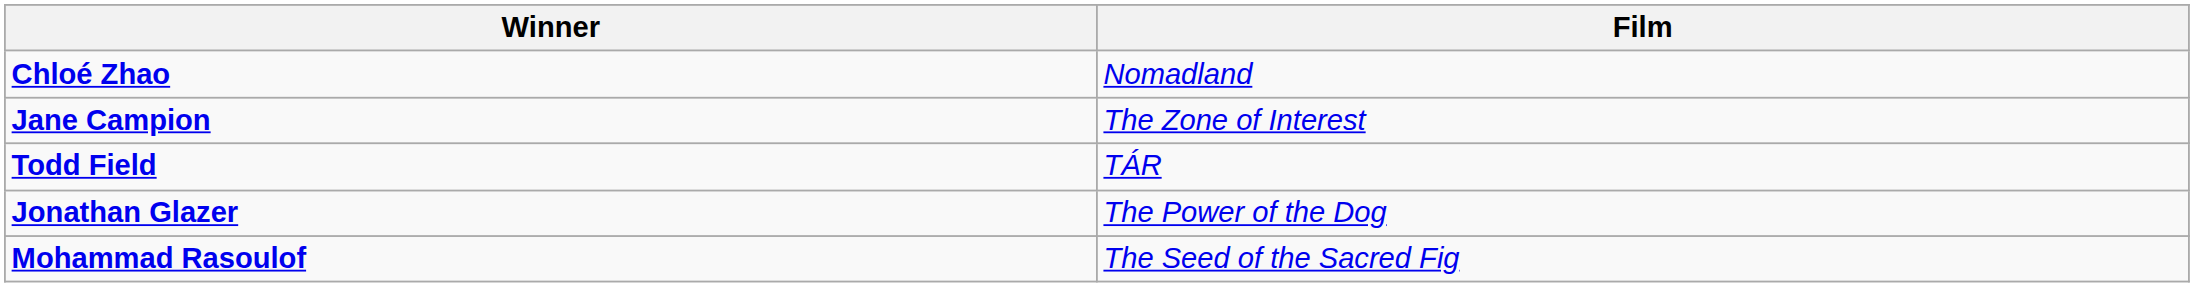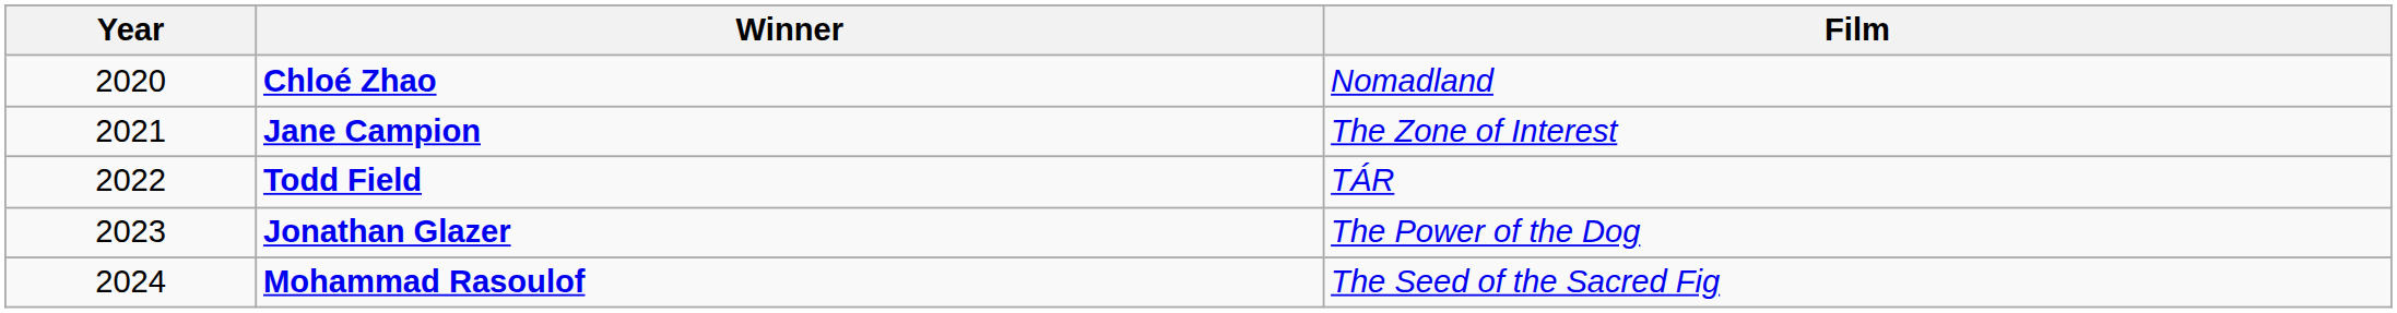+ column: Year | 2020 | 2021 | 2022 | 2023 | 2024
